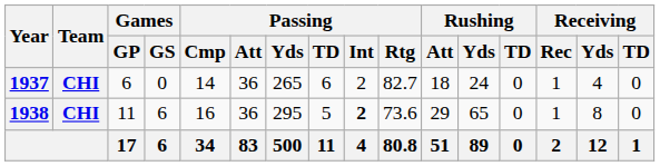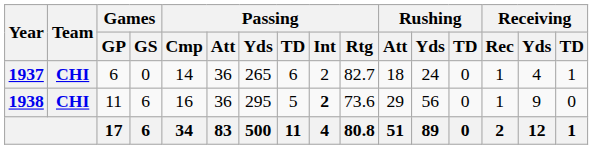1937 | Receiving / TD: 0 -> 1
1938 | Rushing / Yds: 65 -> 56
1938 | Receiving / Yds: 8 -> 9
